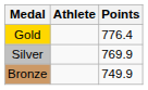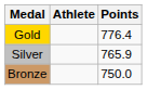Silver | Points: 769.9 -> 765.9
Bronze | Points: 749.9 -> 750.0
